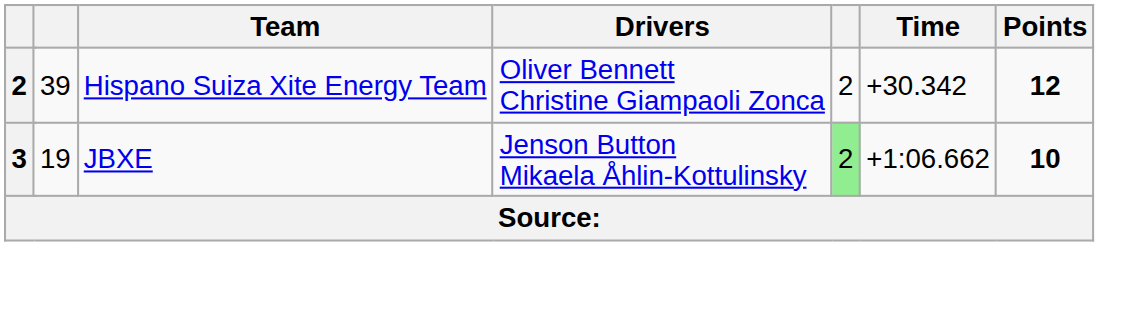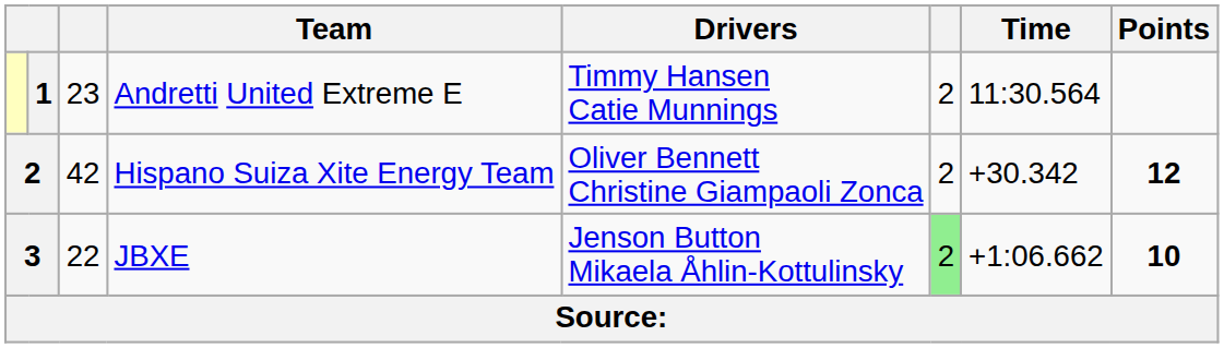+ row: 1 | 23 | Andretti United Extreme E | Timmy Hansen Catie Munnings | 2 | 11:30.564
Hispano Suiza Xite Energy Team | column 3: 39 -> 42
JBXE | column 3: 19 -> 22
